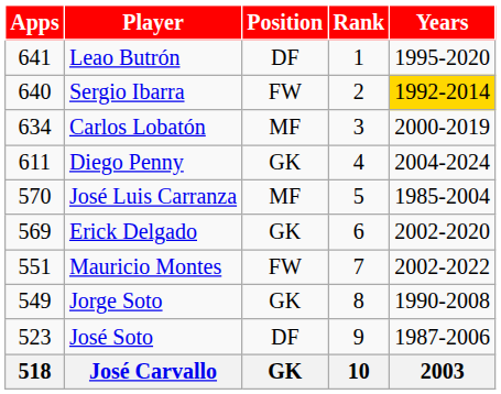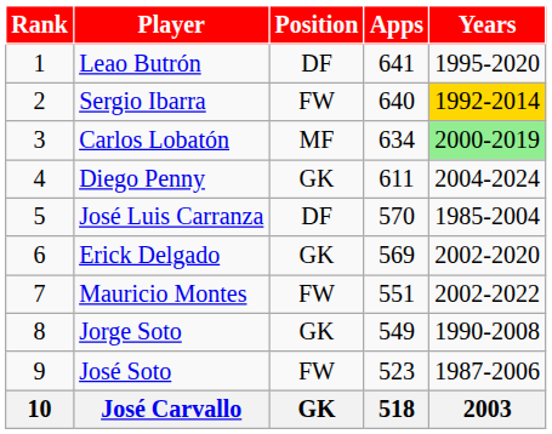columns swapped: Rank <-> Apps
Carlos Lobatón | Years: no background -> lightgreen background
José Luis Carranza | Position: MF -> DF
José Soto | Position: DF -> FW
